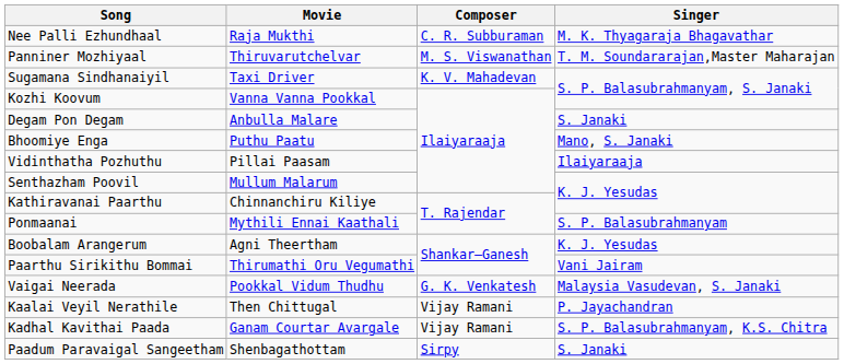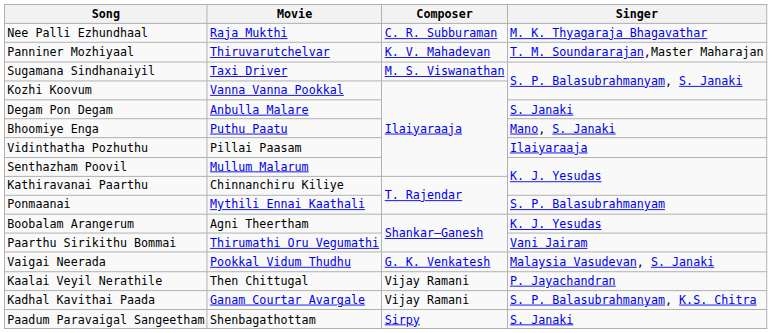Panniner Mozhiyaal | Composer: M. S. Viswanathan -> K. V. Mahadevan
Sugamana Sindhanaiyil | Composer: K. V. Mahadevan -> M. S. Viswanathan
